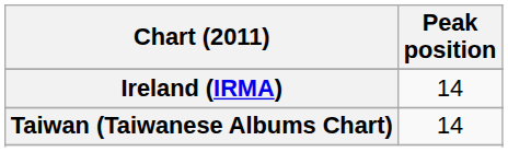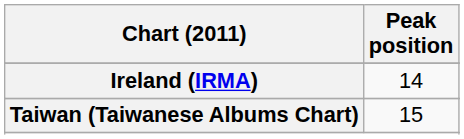Taiwan (Taiwanese Albums Chart) | Peak position: 14 -> 15
